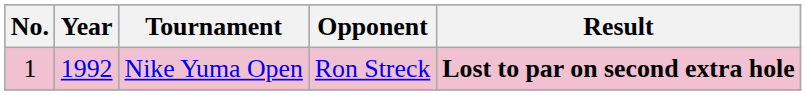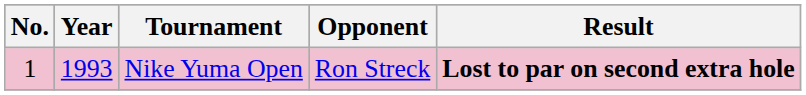Nike Yuma Open | Year: 1992 -> 1993
